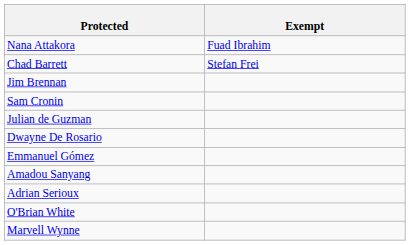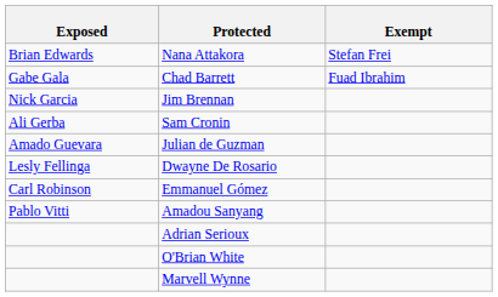+ column: Exposed | Brian Edwards | Gabe Gala | Nick Garcia | Ali Gerba | Amado Guevara | Lesly Fellinga | Carl Robinson | Pablo Vitti
Nana Attakora | Exempt: Fuad Ibrahim -> Stefan Frei
Chad Barrett | Exempt: Stefan Frei -> Fuad Ibrahim
